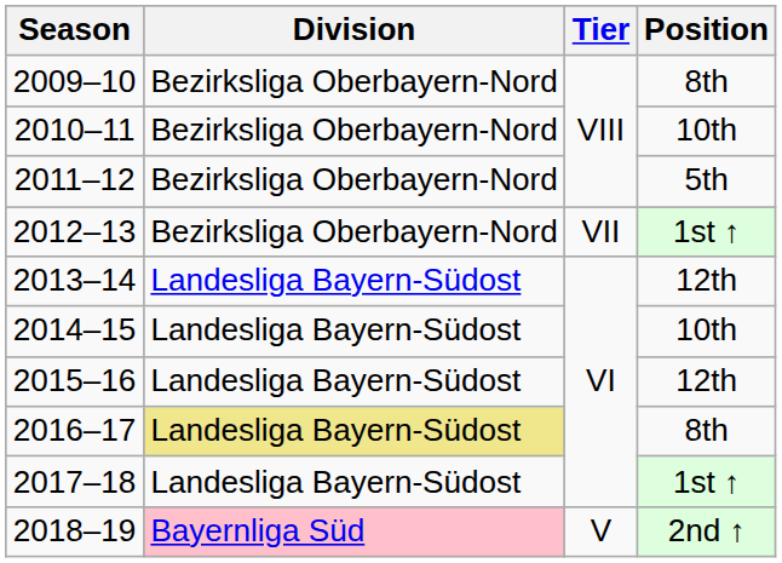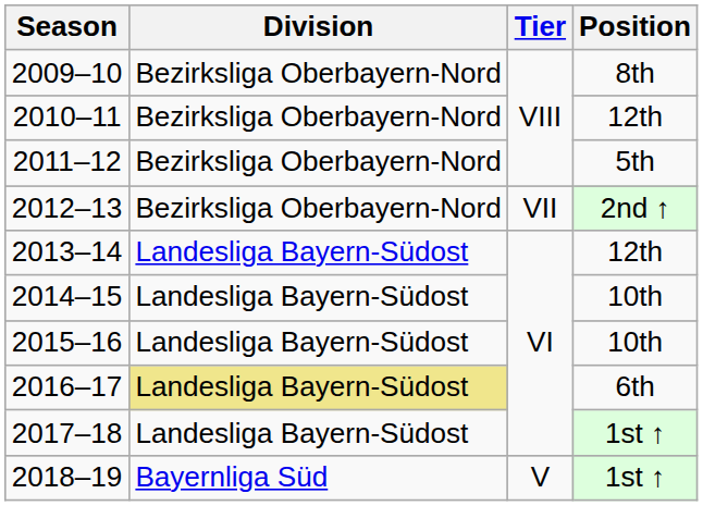2010–11 | Position: 10th -> 12th
2012–13 | Position: 1st ↑ -> 2nd ↑
2015–16 | Position: 12th -> 10th
2016–17 | Position: 8th -> 6th
2018–19 | Division: pink background -> no background
2018–19 | Position: 2nd ↑ -> 1st ↑
